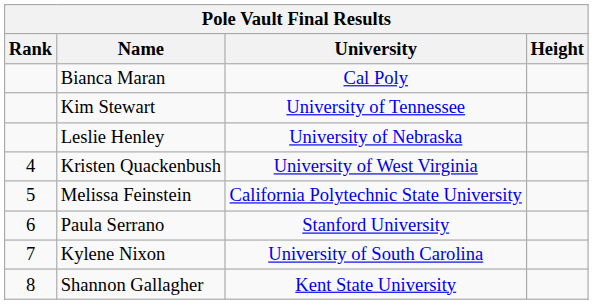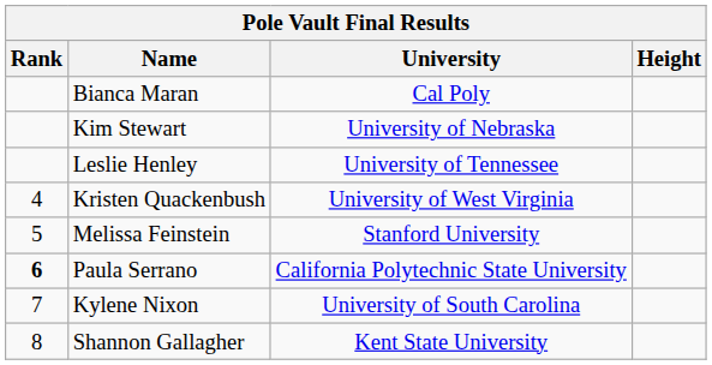Kim Stewart | University: University of Tennessee -> University of Nebraska
Leslie Henley | University: University of Nebraska -> University of Tennessee
Melissa Feinstein | University: California Polytechnic State University -> Stanford University
Paula Serrano | Rank: normal -> bold
Paula Serrano | University: Stanford University -> California Polytechnic State University
